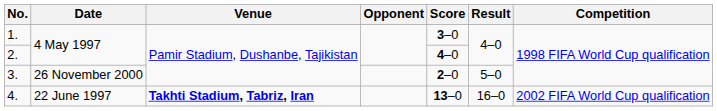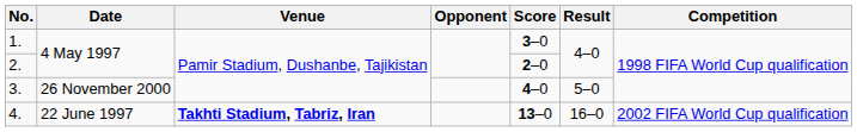2. | Score: 4–0 -> 2–0
3. | Score: 2–0 -> 4–0
